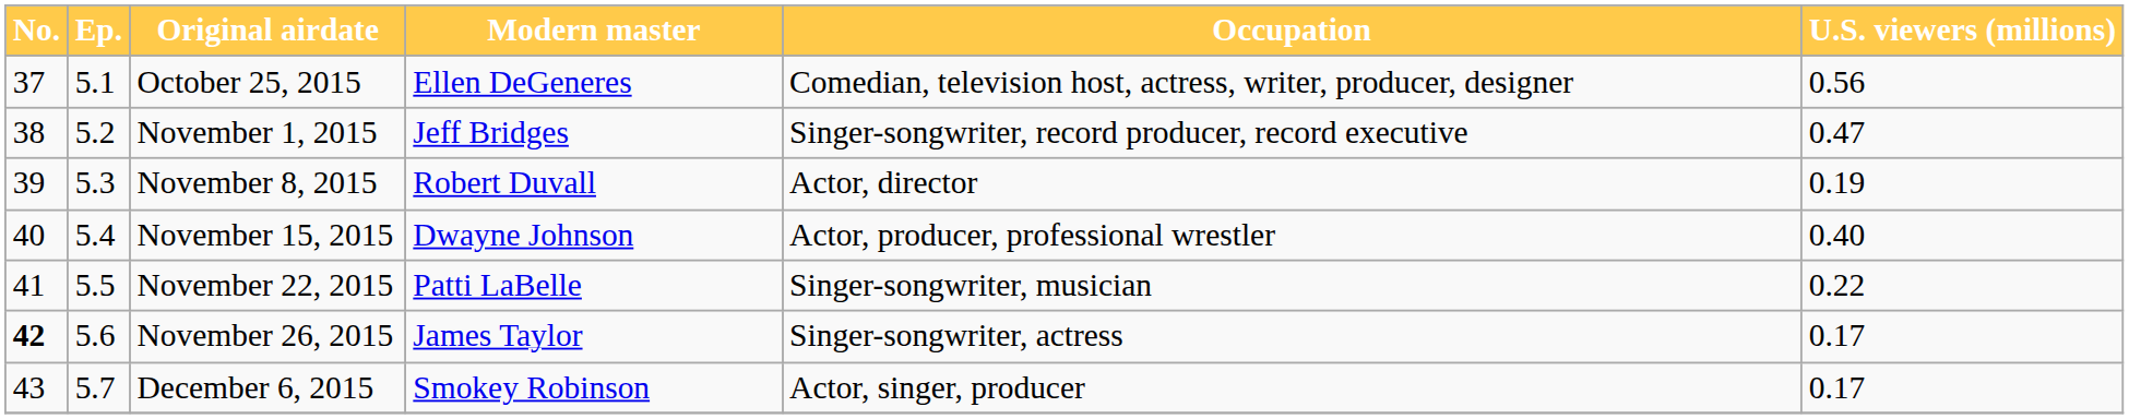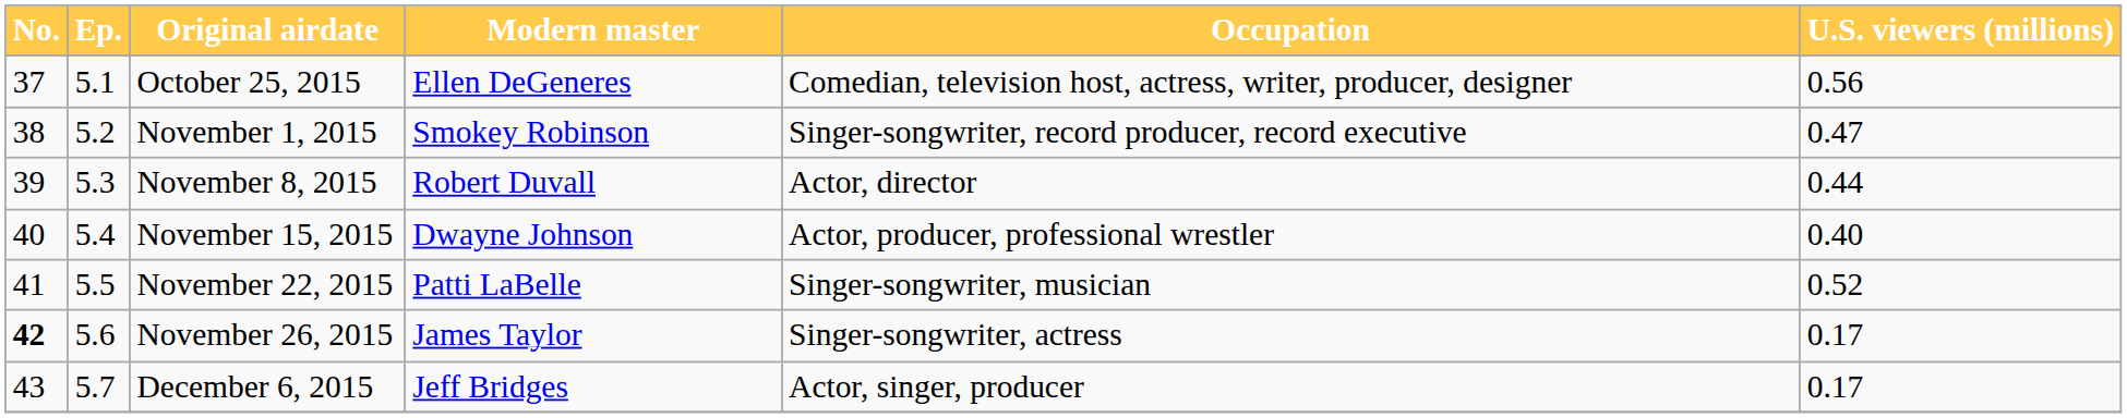November 1, 2015 | Modern master: Jeff Bridges -> Smokey Robinson
November 8, 2015 | U.S. viewers (millions): 0.19 -> 0.44
November 22, 2015 | U.S. viewers (millions): 0.22 -> 0.52
December 6, 2015 | Modern master: Smokey Robinson -> Jeff Bridges
